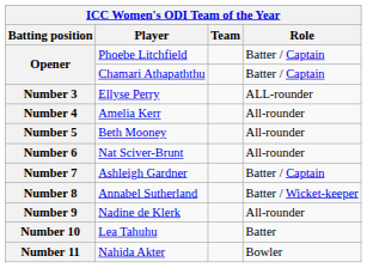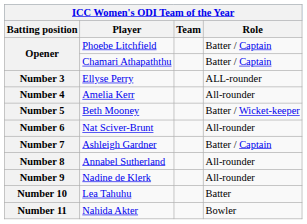Number 5 | Role: All-rounder -> Batter / Wicket-keeper
Number 8 | Role: Batter / Wicket-keeper -> All-rounder
